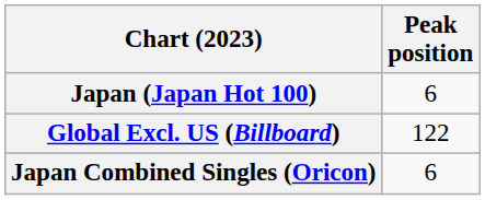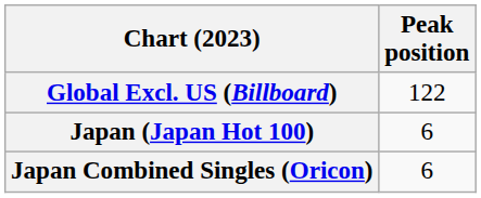rows swapped: Global Excl. US (Billboard) <-> Japan (Japan Hot 100)
